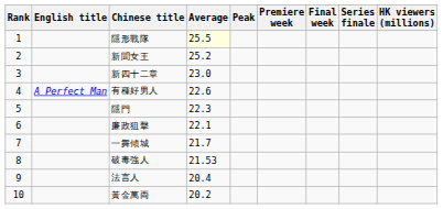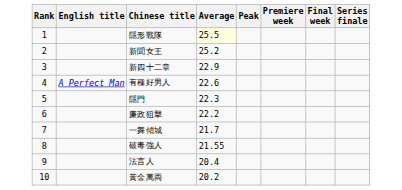- column: HK viewers (millions)
新四十二章 | Average: 23.0 -> 22.9
廉政狙擊 | Average: 22.1 -> 22.2
破毒強人 | Average: 21.53 -> 21.55
